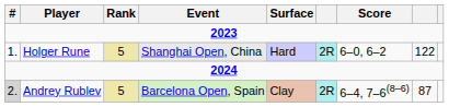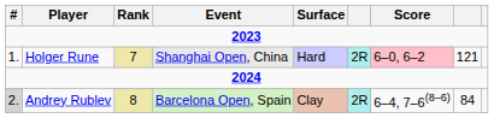Holger Rune | Rank: 5 -> 7
Holger Rune | Score: no background -> pink background
Holger Rune | column 8: 122 -> 121
Andrey Rublev | Rank: 5 -> 8
Andrey Rublev | column 8: 87 -> 84
